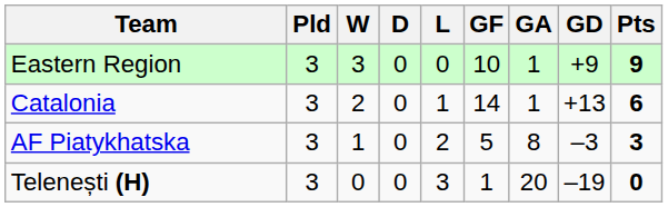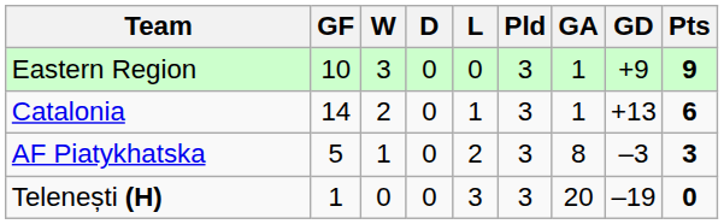columns swapped: Pld <-> GF
